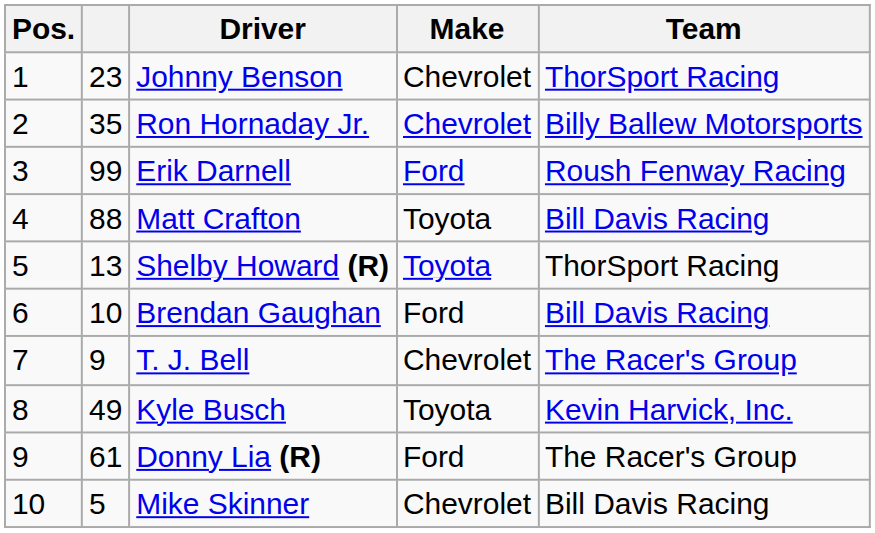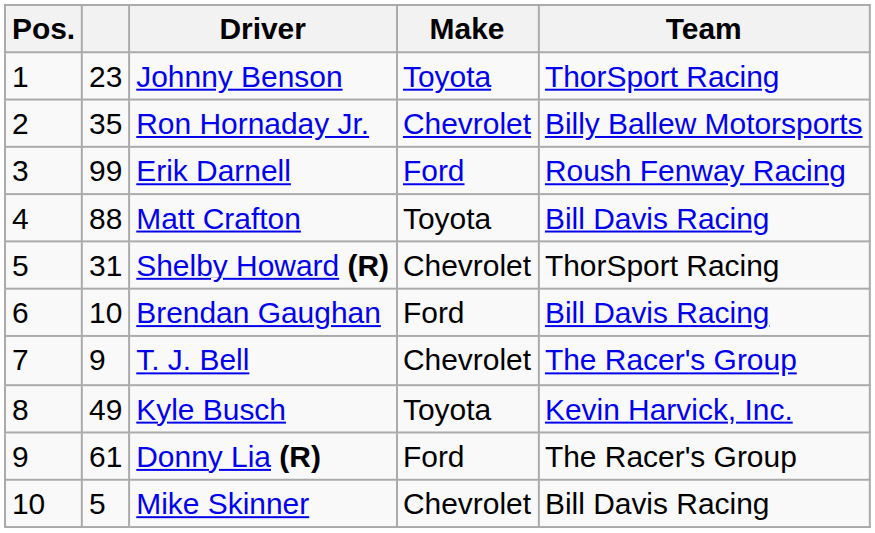Johnny Benson | Make: Chevrolet -> Toyota
Shelby Howard (R) | column 2: 13 -> 31
Shelby Howard (R) | Make: Toyota -> Chevrolet
